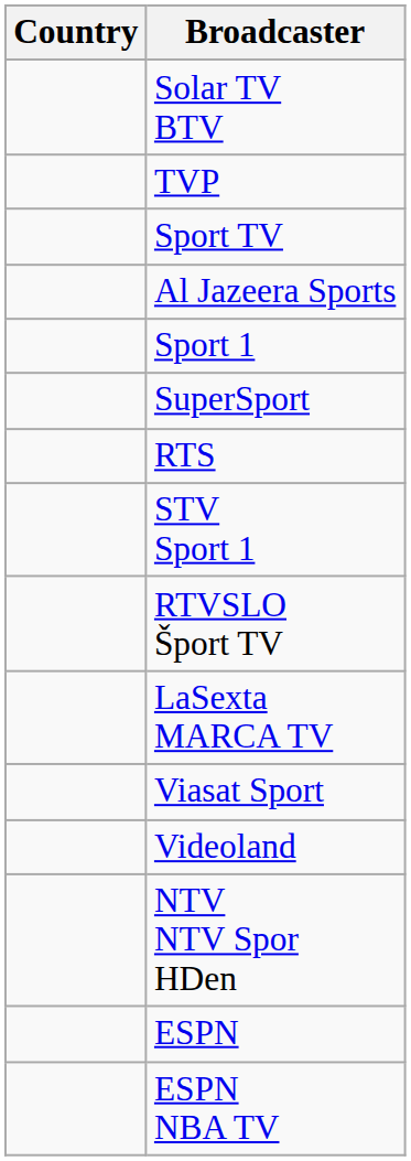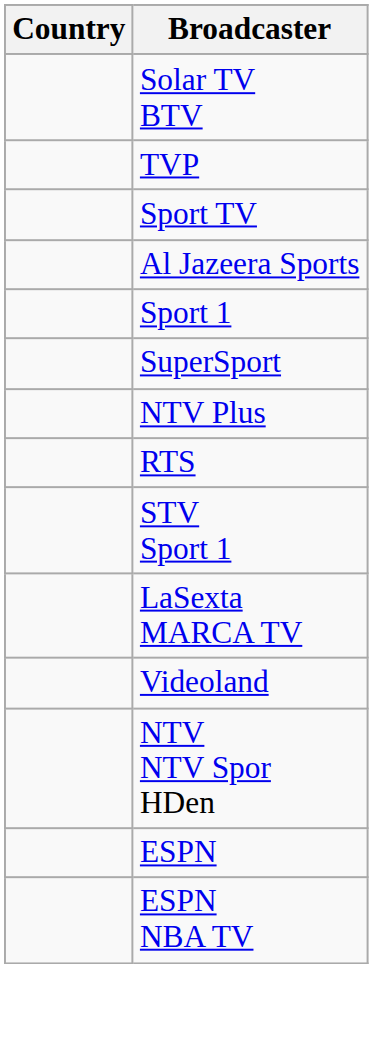+ row: NTV Plus
- row: RTVSLO Šport TV
- row: Viasat Sport
